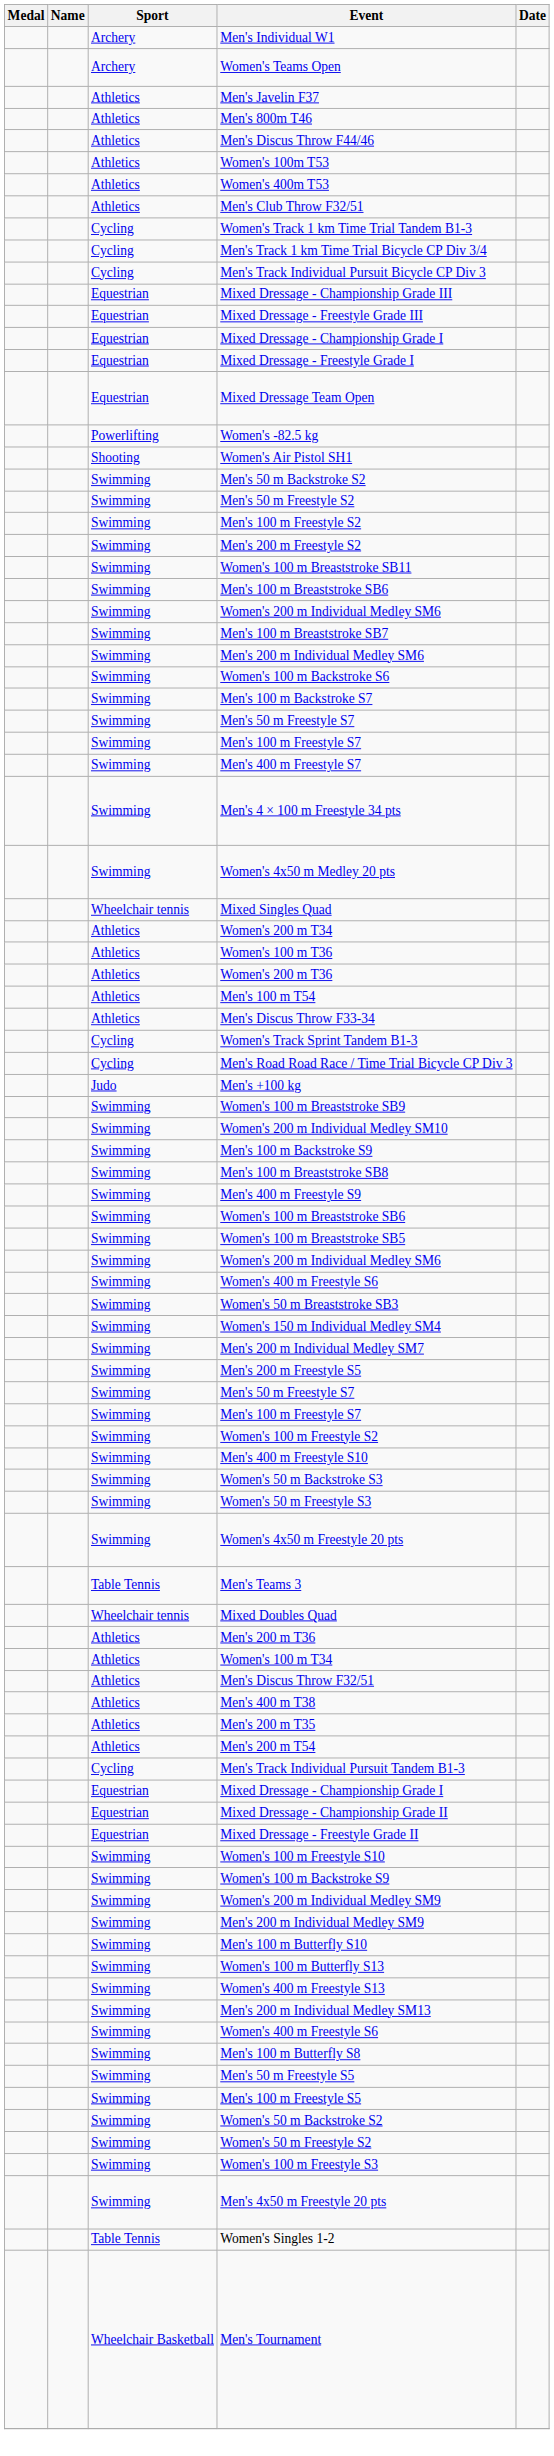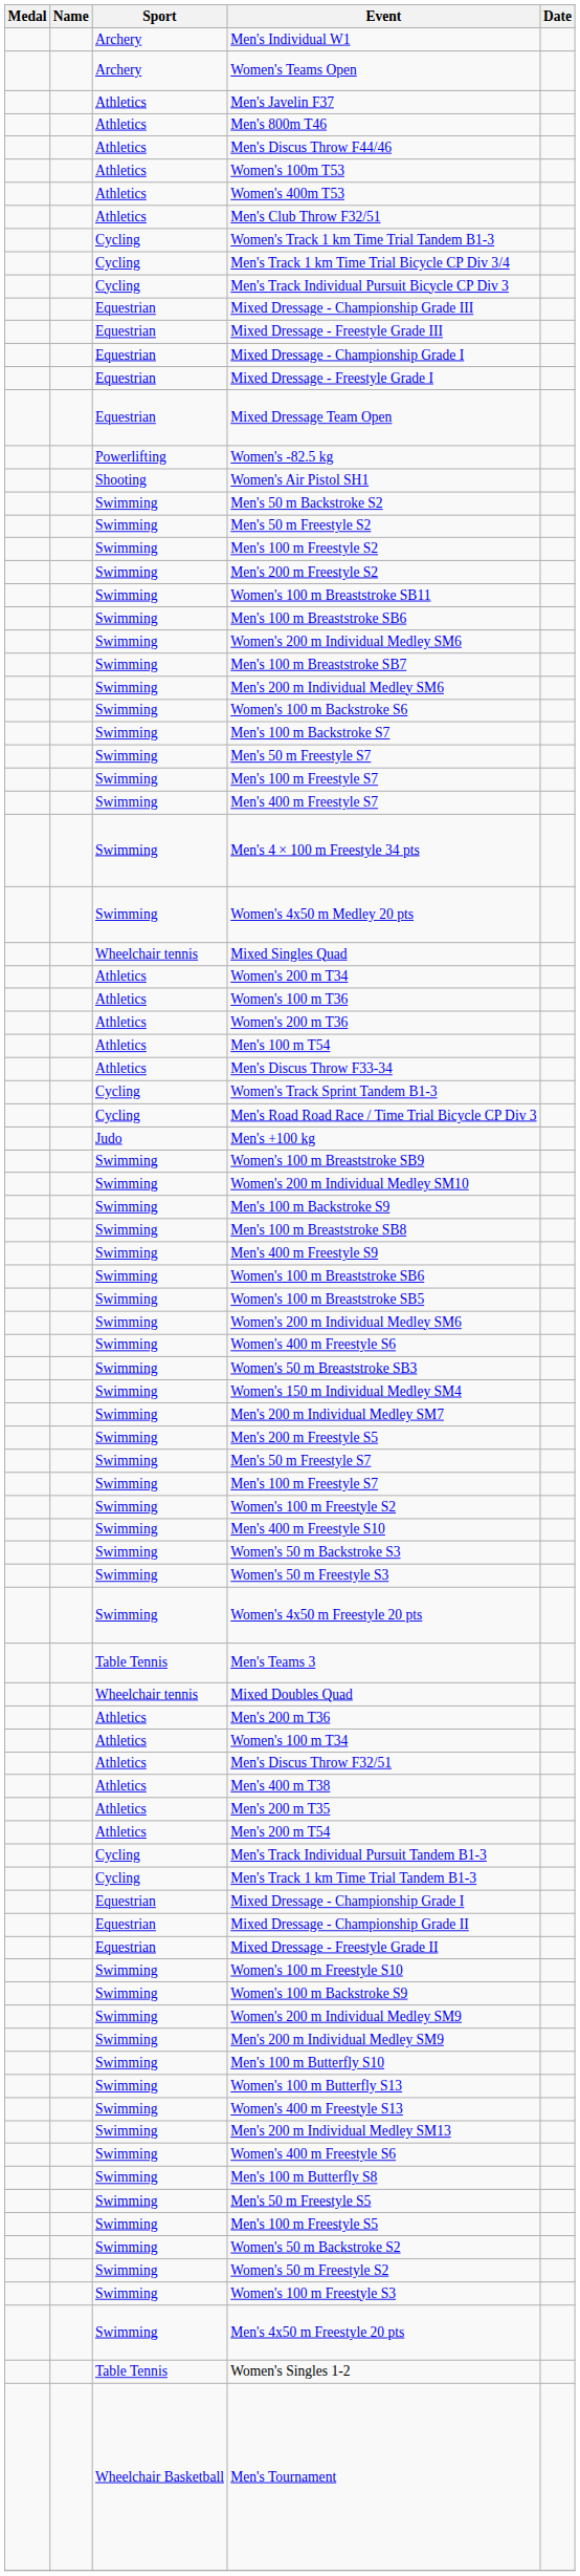+ row: Cycling | Men's Track 1 km Time Trial Tandem B1-3
